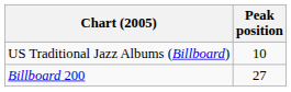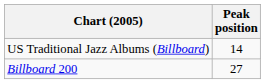US Traditional Jazz Albums (Billboard) | Peak position: 10 -> 14
